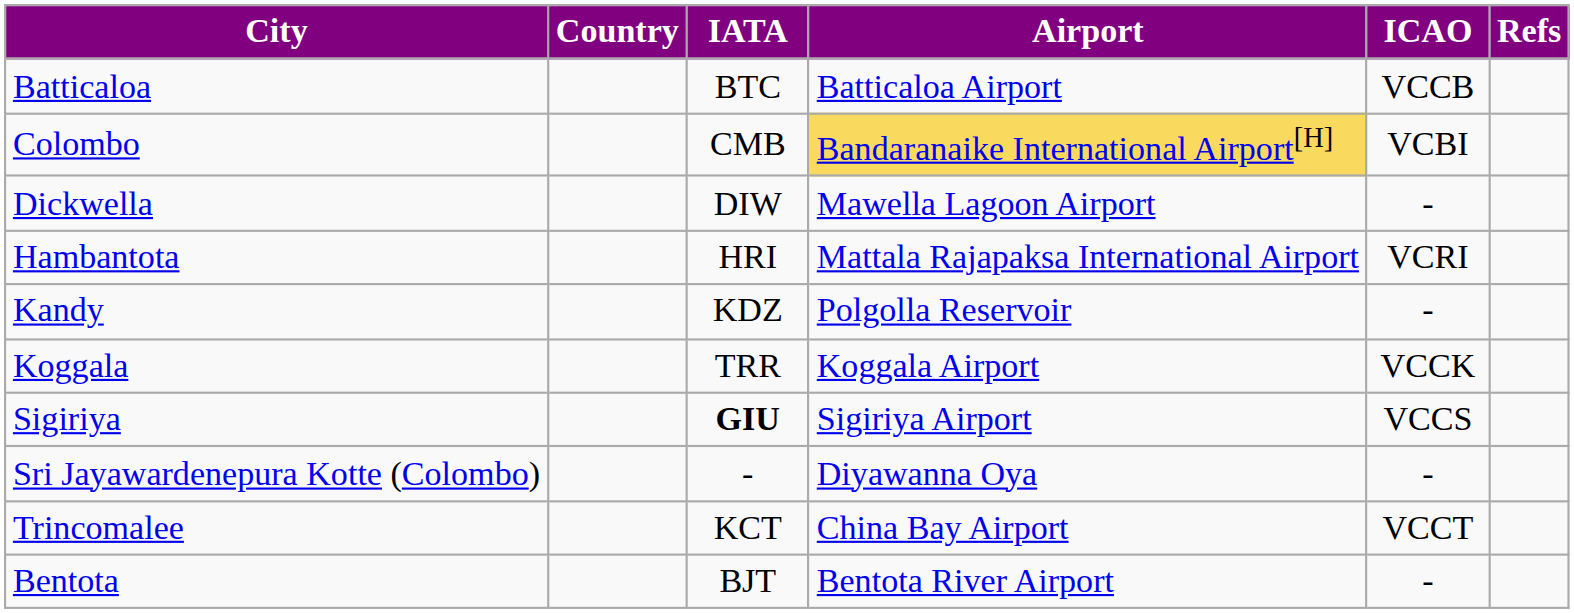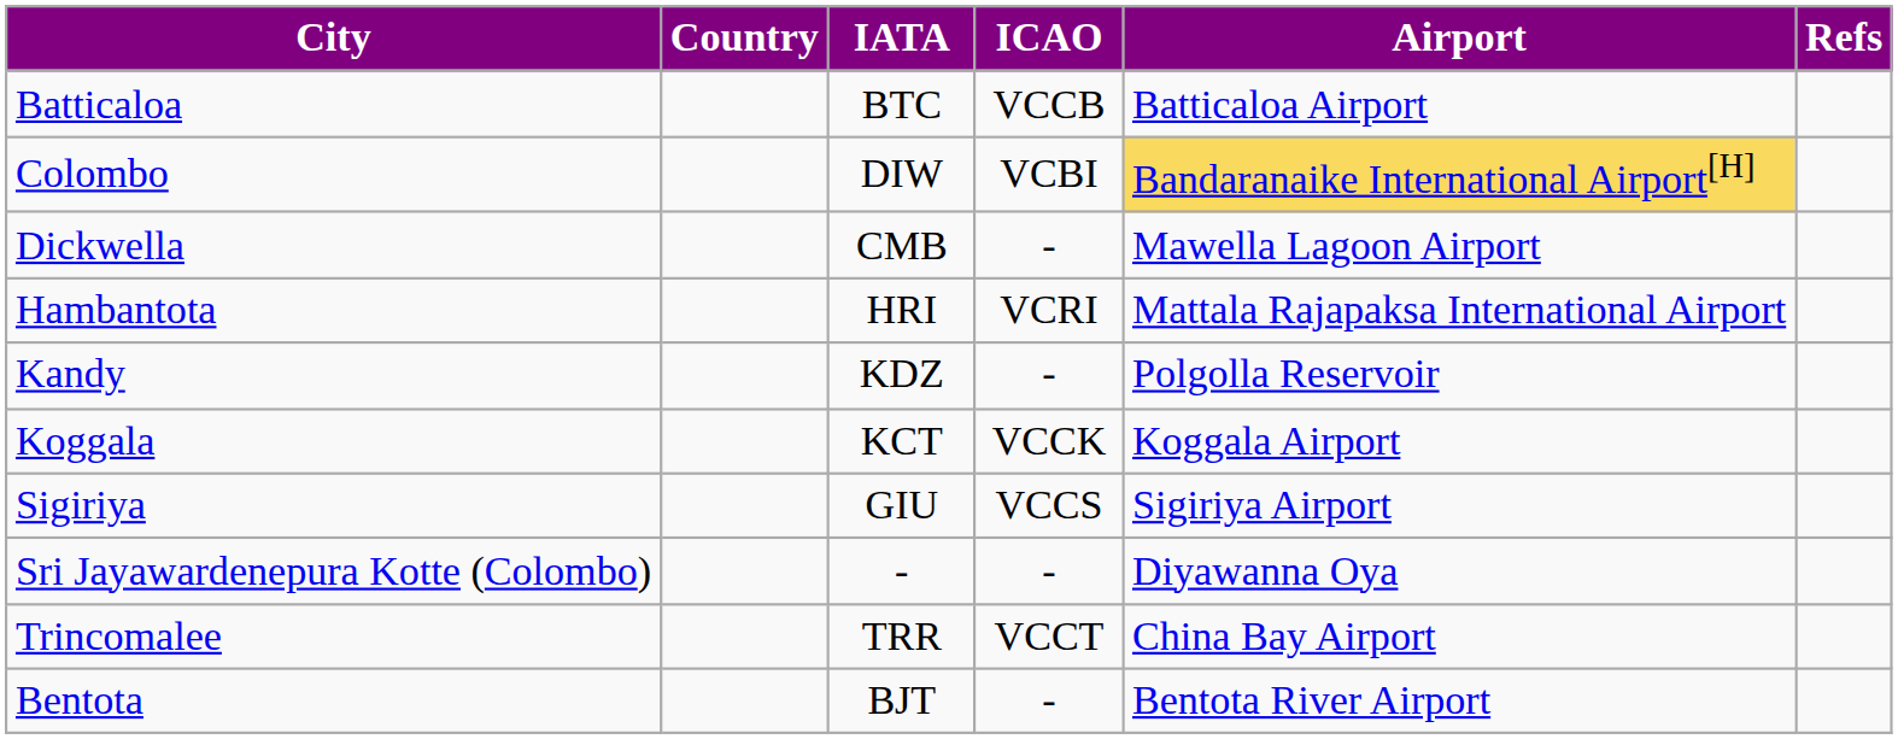columns swapped: ICAO <-> Airport
Colombo | IATA: CMB -> DIW
Dickwella | IATA: DIW -> CMB
Koggala | IATA: TRR -> KCT
Sigiriya | IATA: bold -> normal
Trincomalee | IATA: KCT -> TRR
